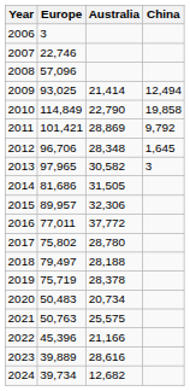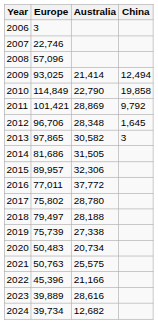2013 | Europe: 97,965 -> 97,865
2019 | Europe: 75,719 -> 75,739
2019 | Australia: 28,378 -> 27,338
